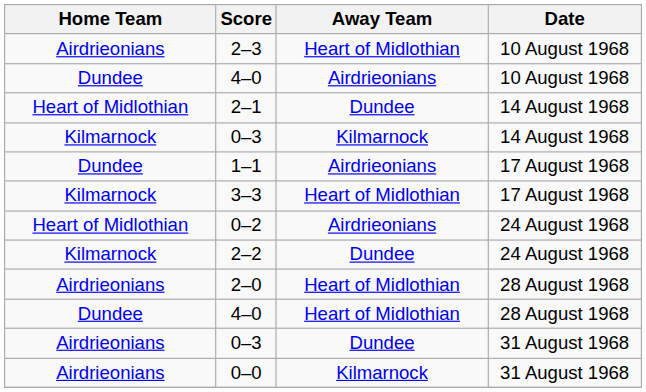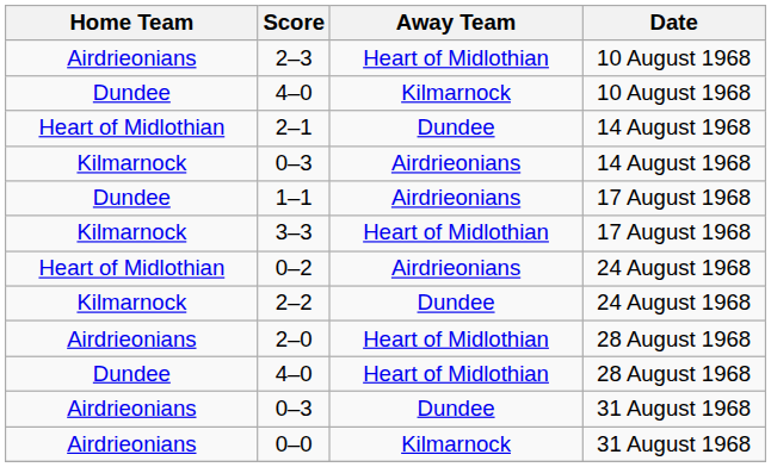4–0 / 10 August 1968 | Away Team: Airdrieonians -> Kilmarnock
0–3 / 14 August 1968 | Away Team: Kilmarnock -> Airdrieonians
